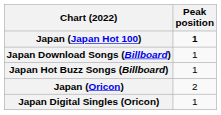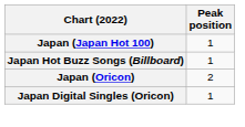Japan (Japan Hot 100) | Peak position: bold -> normal
- row: Japan Download Songs (Billboard) | 1
